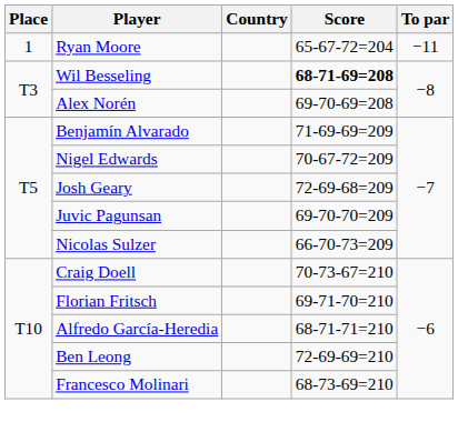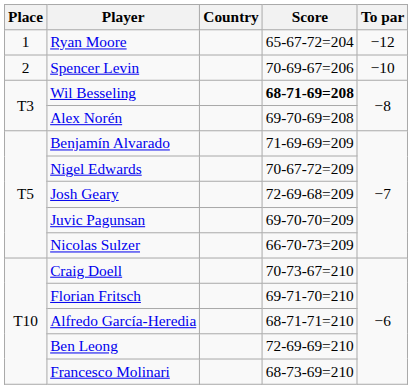Ryan Moore | To par: −11 -> −12
+ row: 2 | Spencer Levin | 70-69-67=206 | −10
